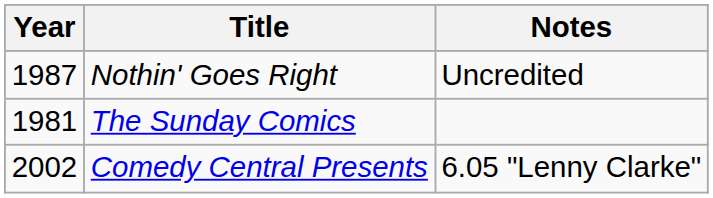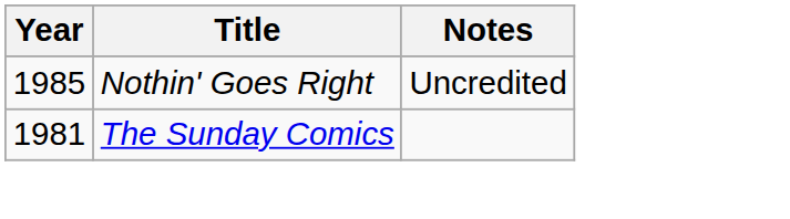Nothin' Goes Right | Year: 1987 -> 1985
- row: 2002 | Comedy Central Presents | 6.05 "Lenny Clarke"
